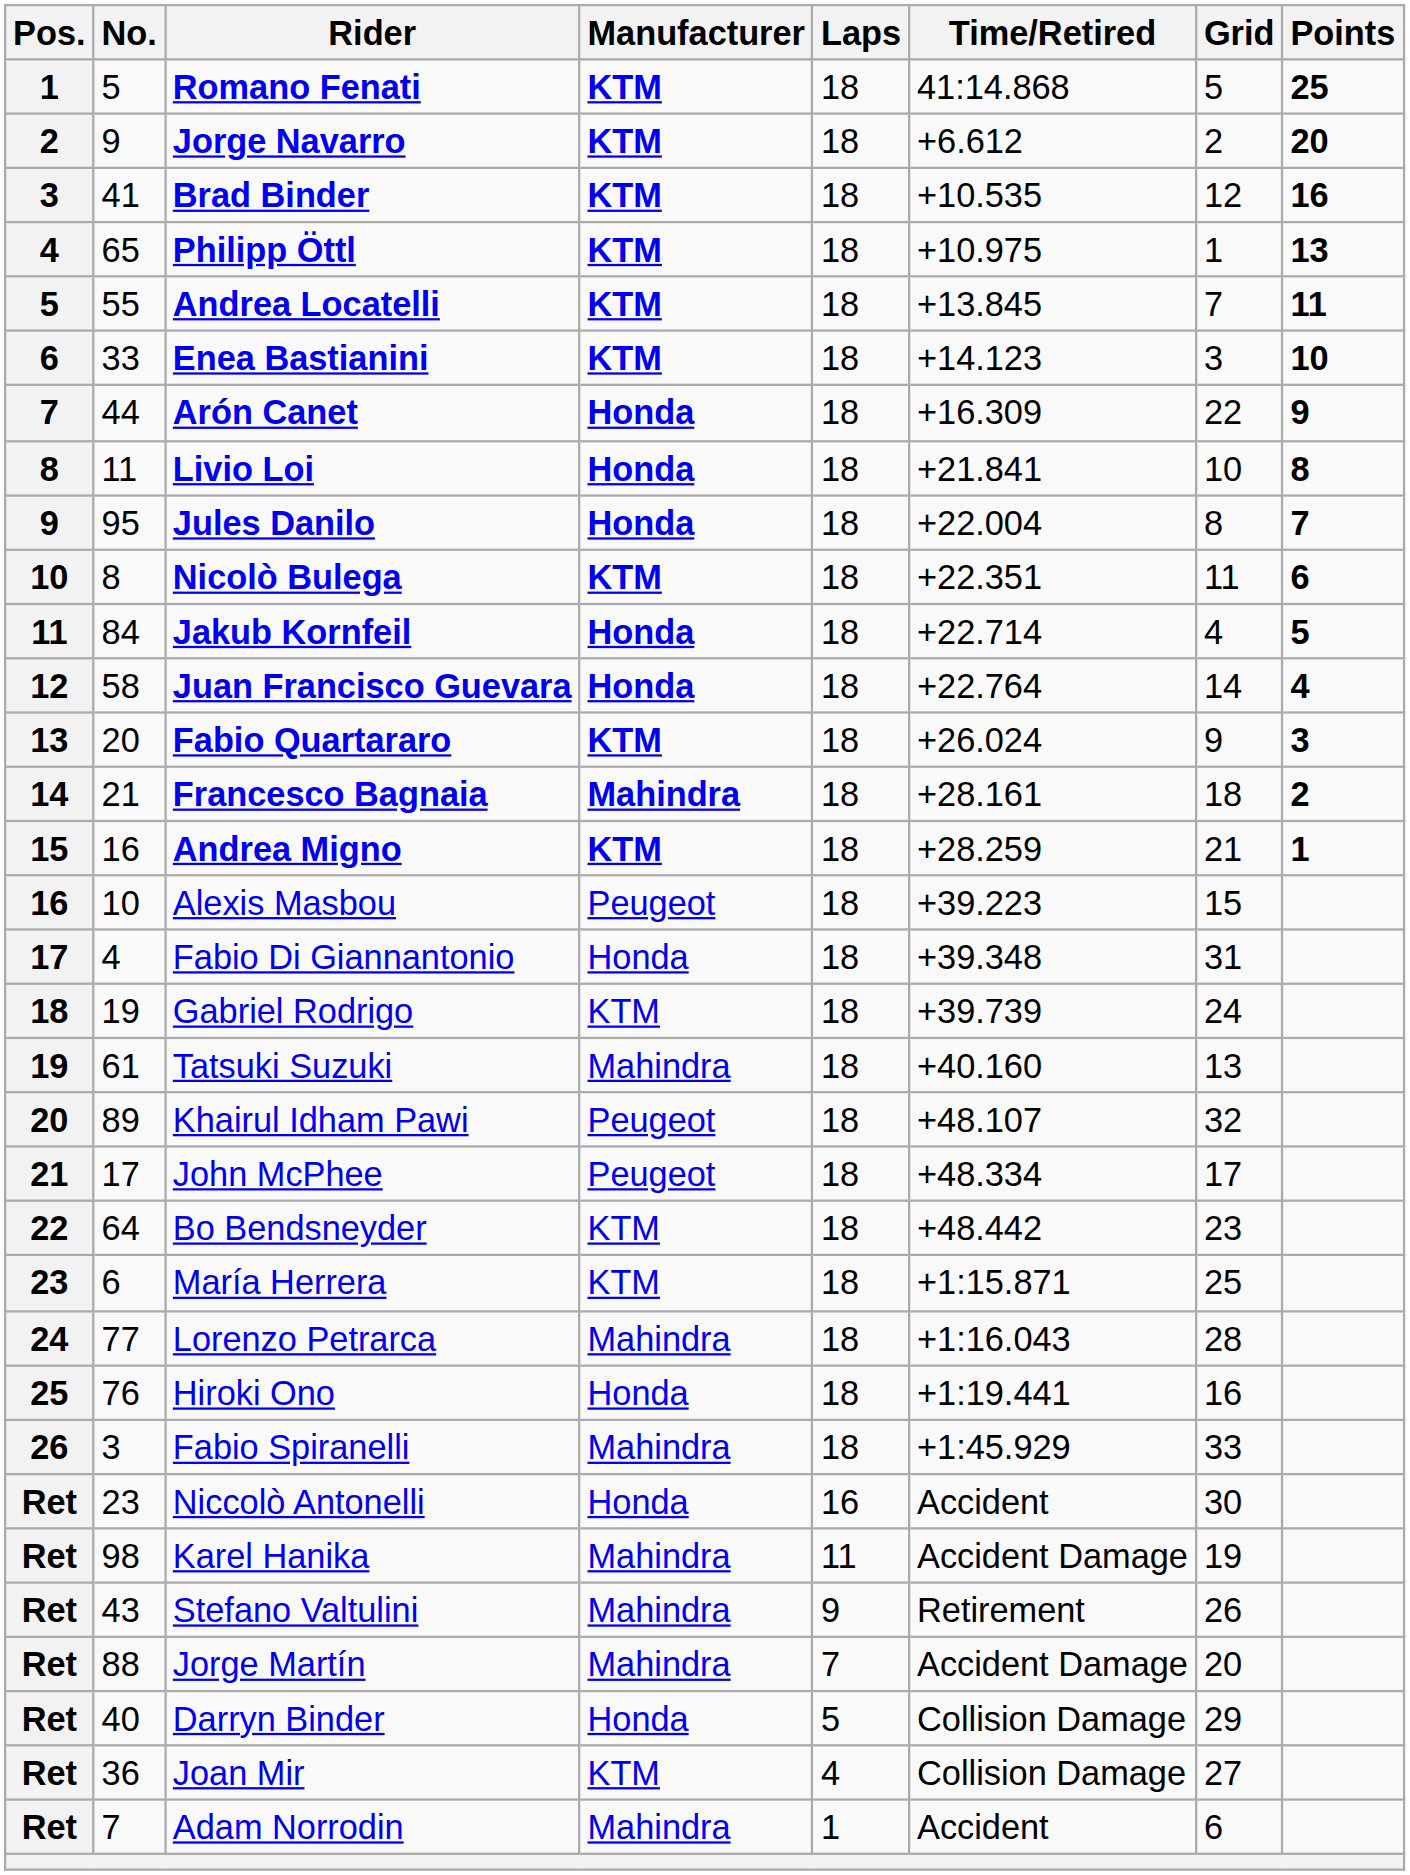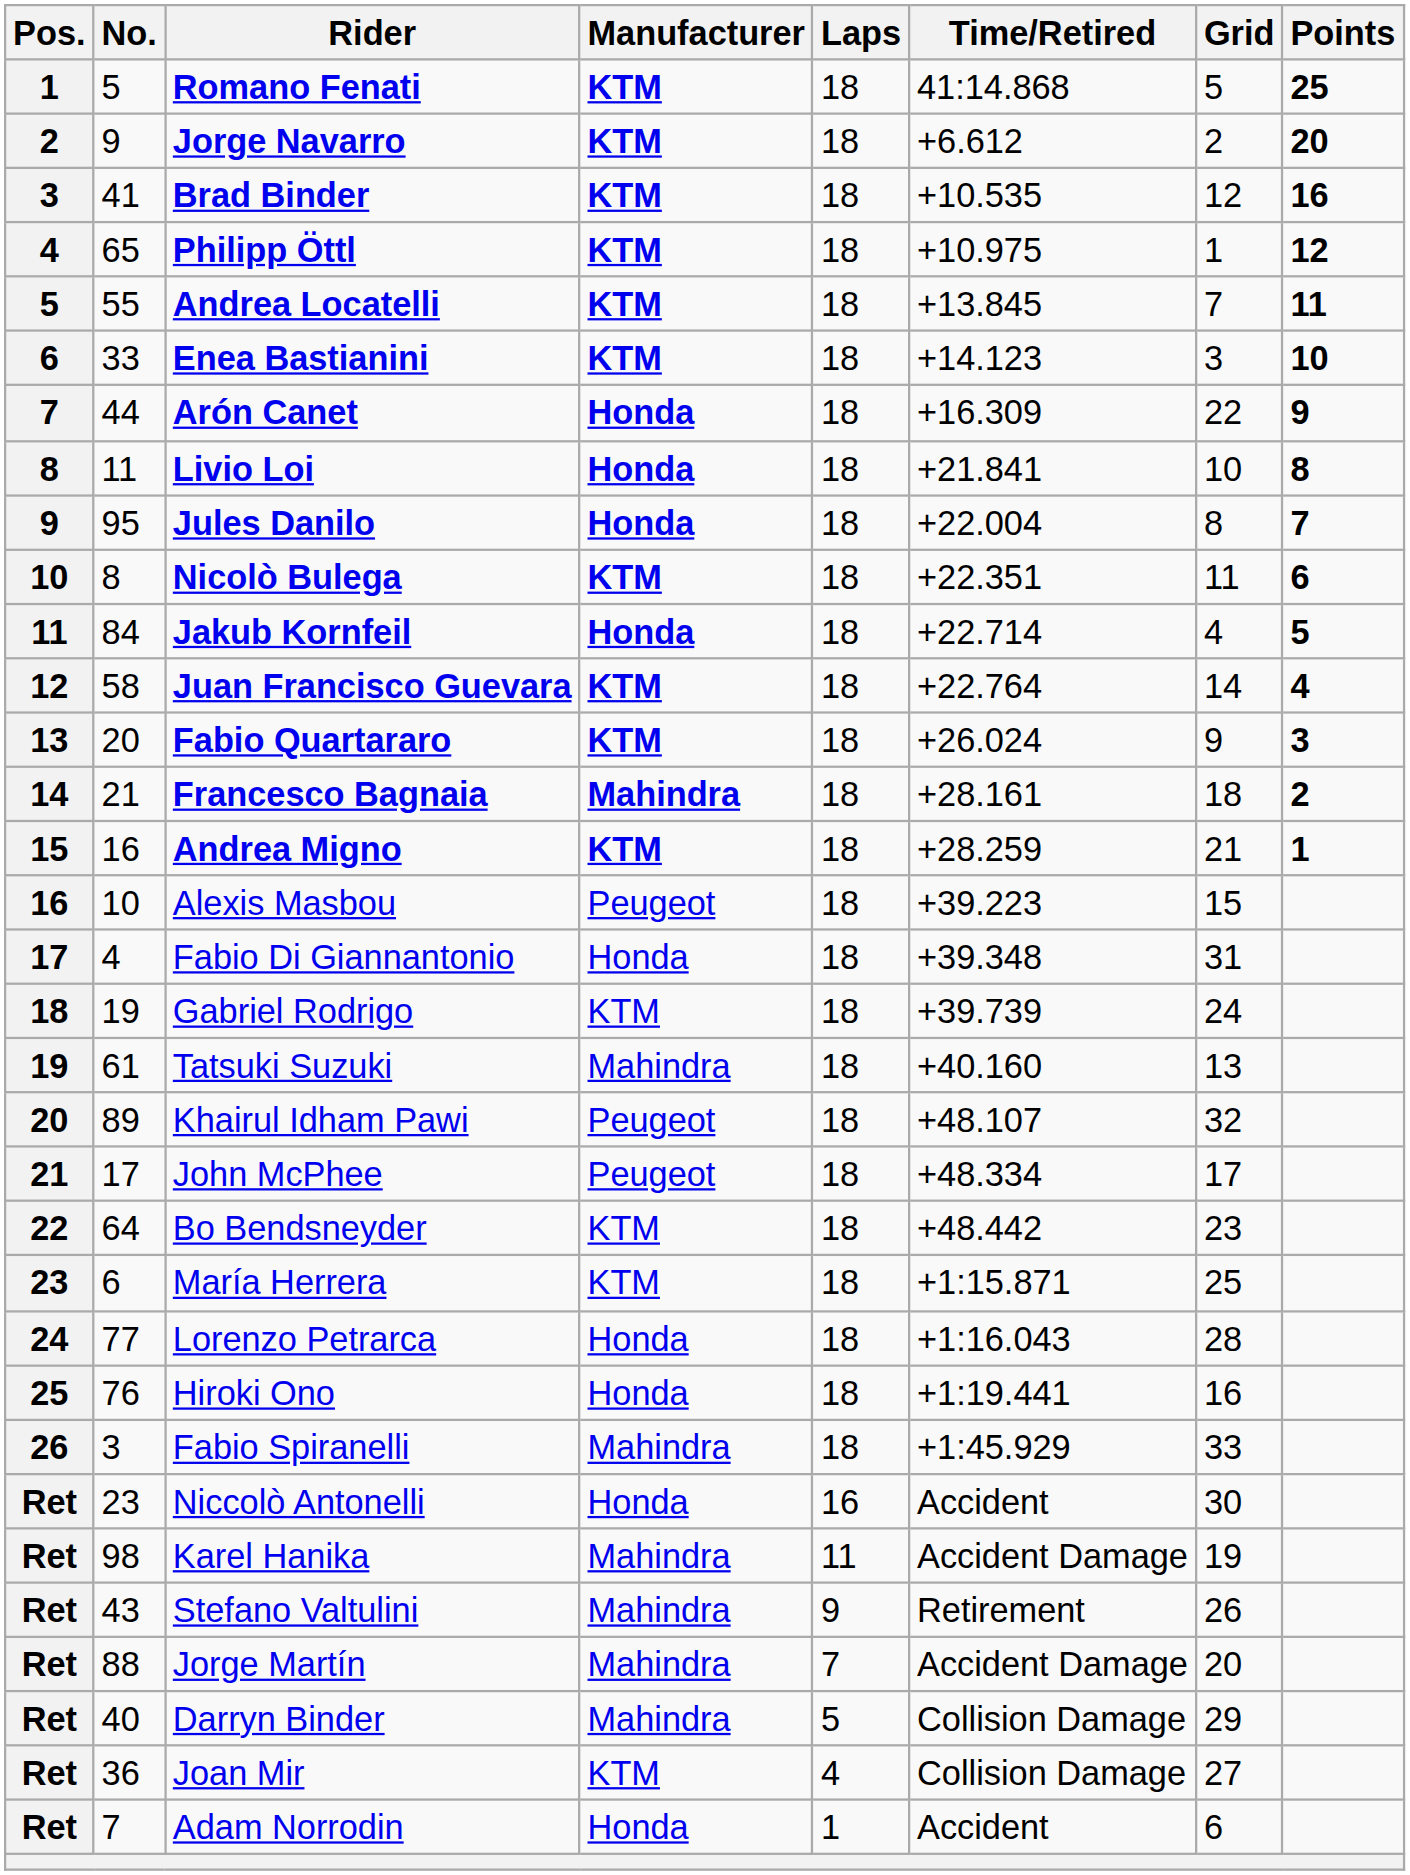Philipp Öttl | Points: 13 -> 12
Juan Francisco Guevara | Manufacturer: Honda -> KTM
Lorenzo Petrarca | Manufacturer: Mahindra -> Honda
Darryn Binder | Manufacturer: Honda -> Mahindra
Adam Norrodin | Manufacturer: Mahindra -> Honda
